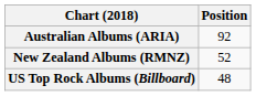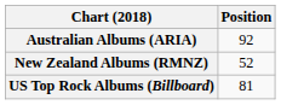US Top Rock Albums (Billboard) | Position: 48 -> 81
